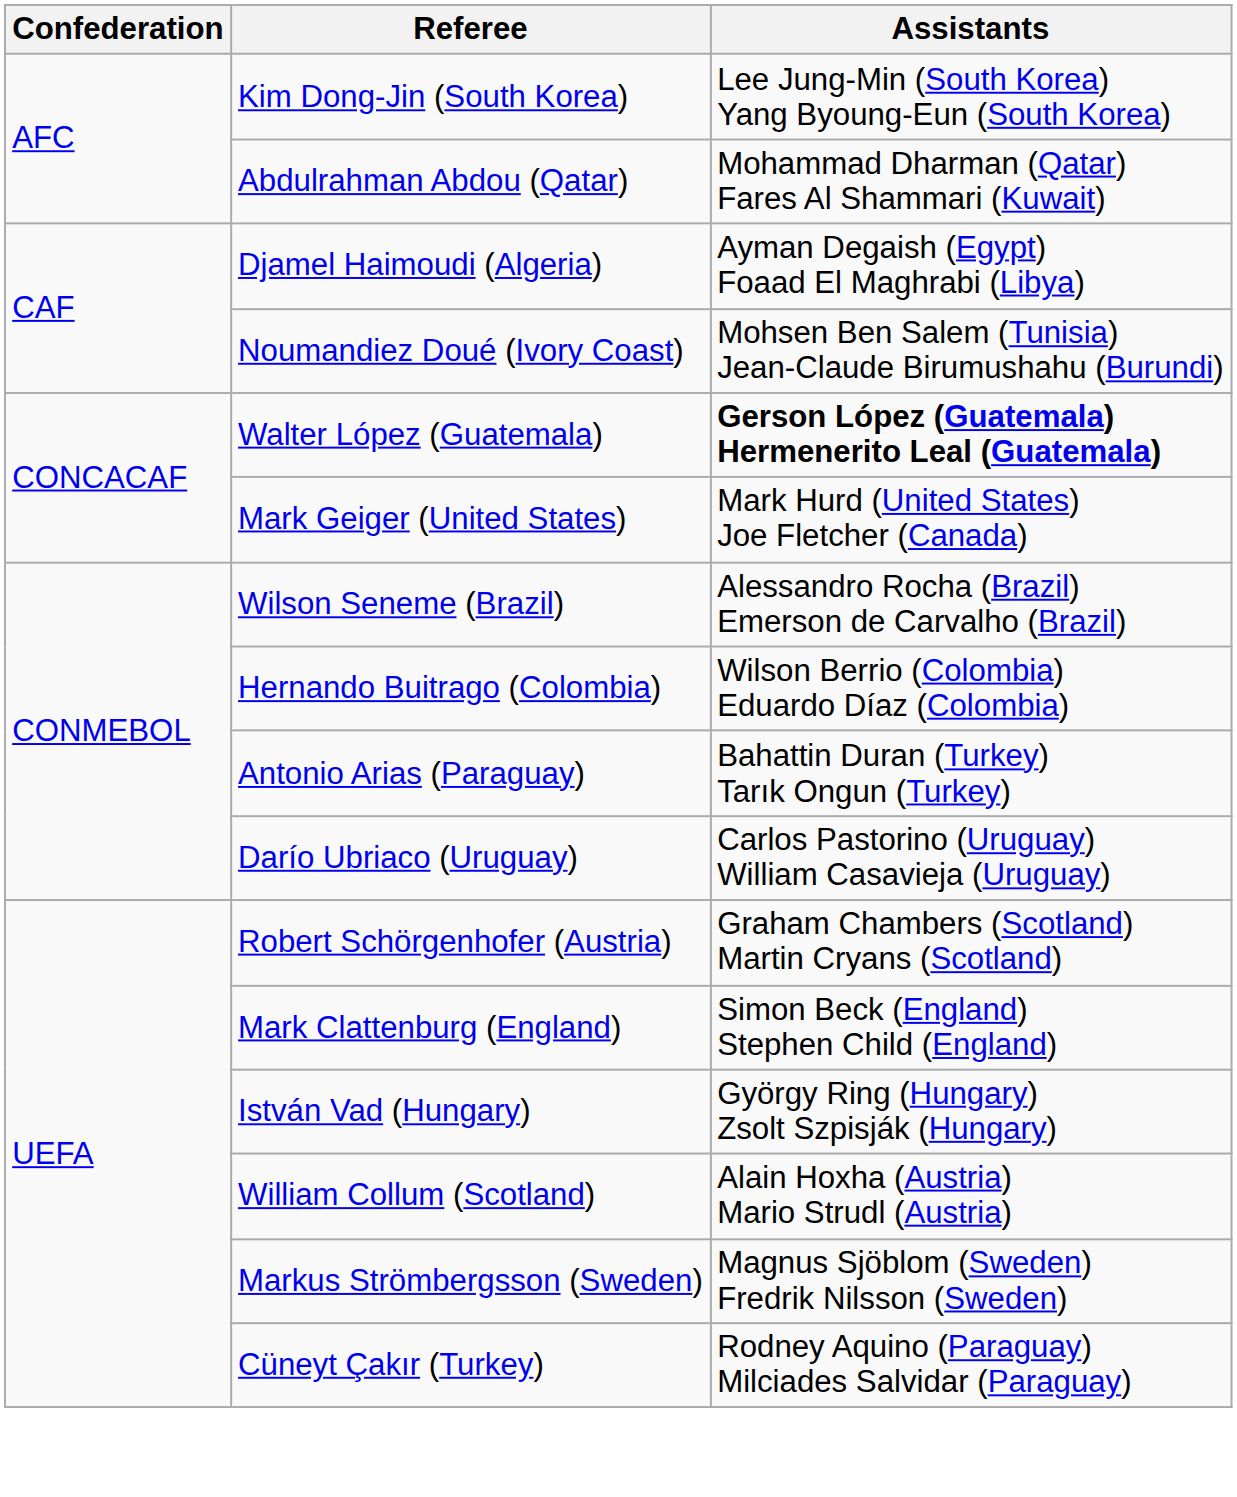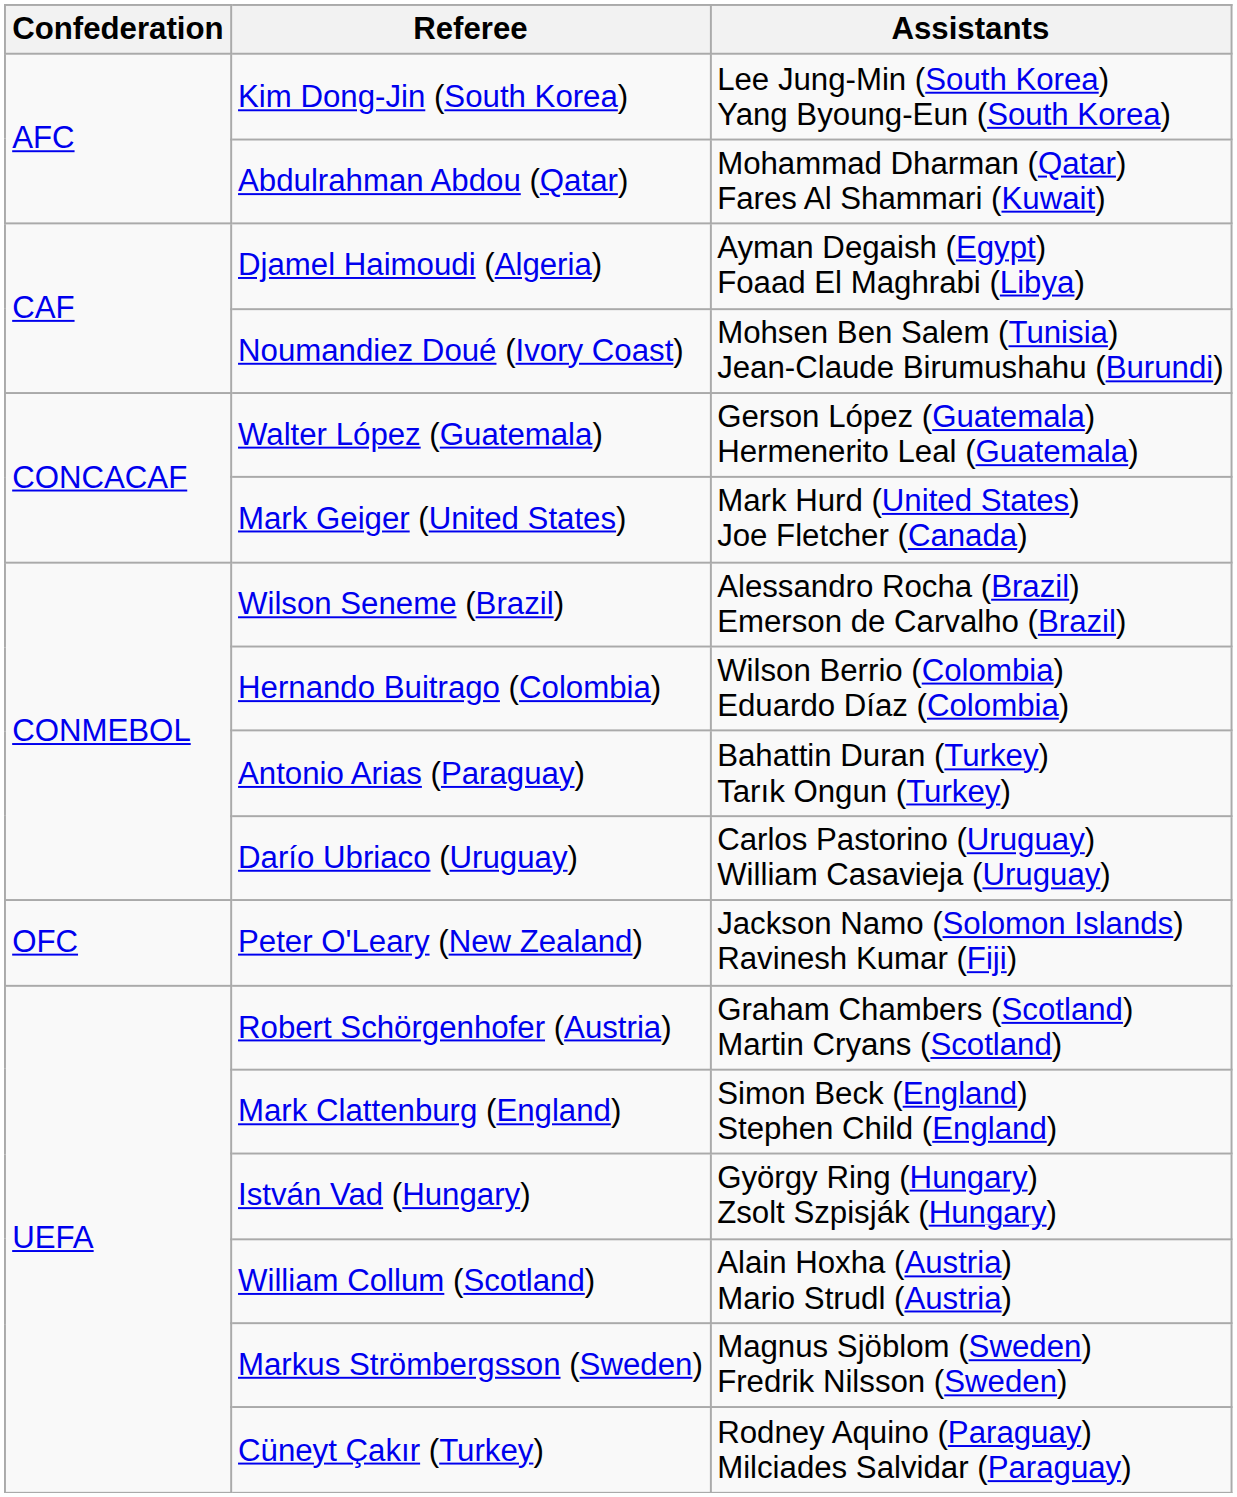Walter López (Guatemala) | Assistants: bold -> normal
+ row: OFC | Peter O'Leary (New Zealand) | Jackson Namo (Solomon Islands) Ravinesh Kumar (Fiji)
